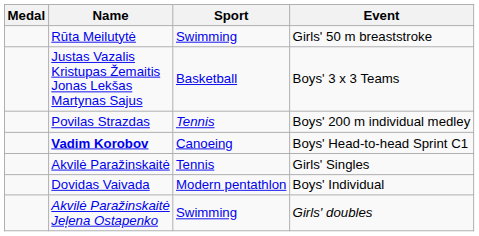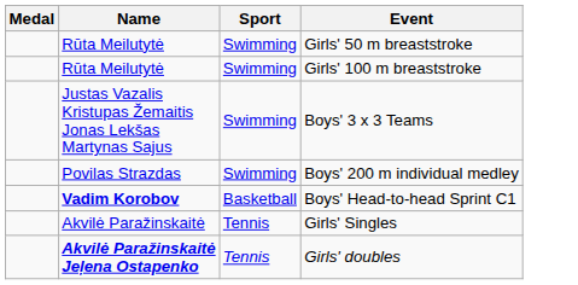+ row: Rūta Meilutytė | Swimming | Girls' 100 m breaststroke
Boys' 3 x 3 Teams | Sport: Basketball -> Swimming
Boys' 200 m individual medley | Sport: Tennis -> Swimming
Boys' Head-to-head Sprint C1 | Sport: Canoeing -> Basketball
- row: Dovidas Vaivada | Modern pentathlon | Boys' Individual
Girls' doubles | Name: normal -> bold
Girls' doubles | Sport: Swimming -> Tennis
